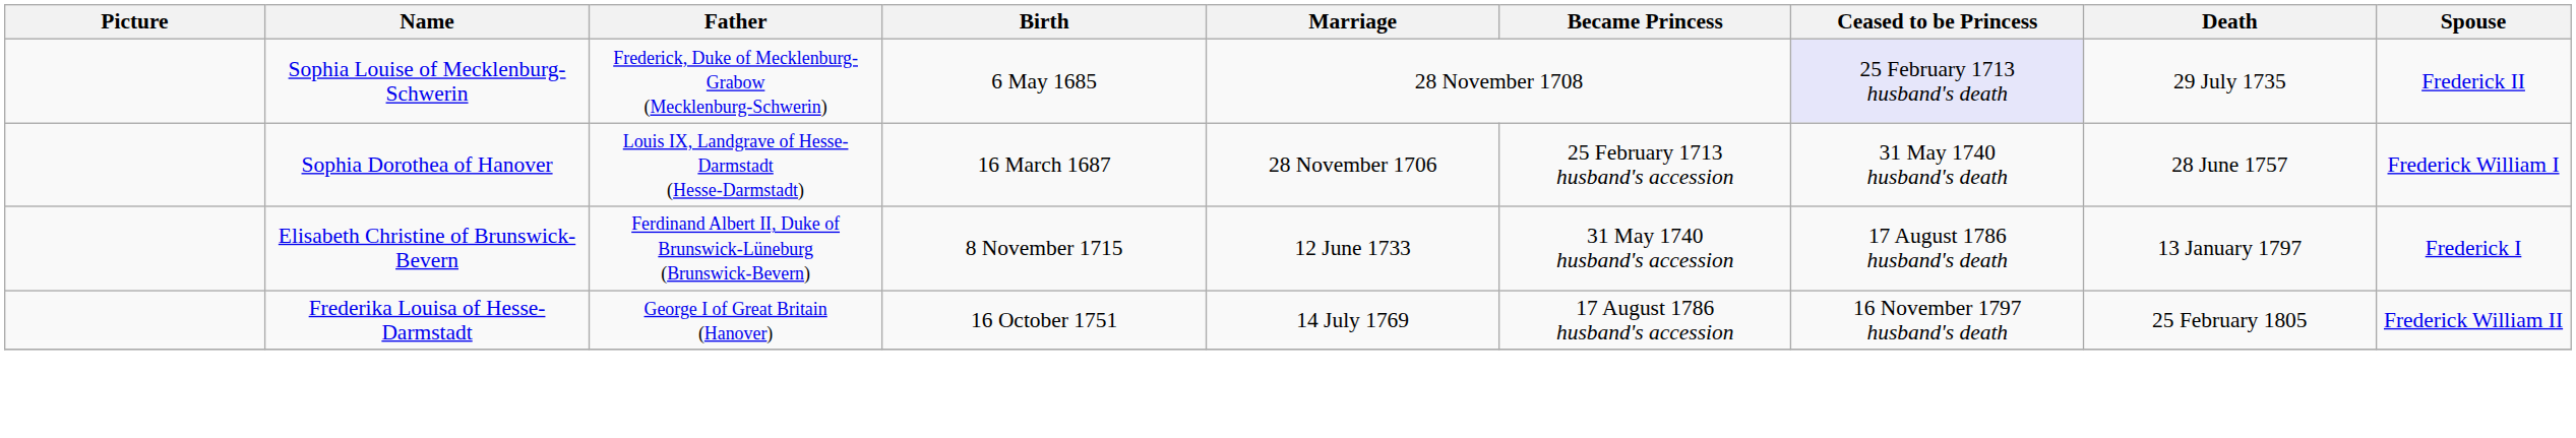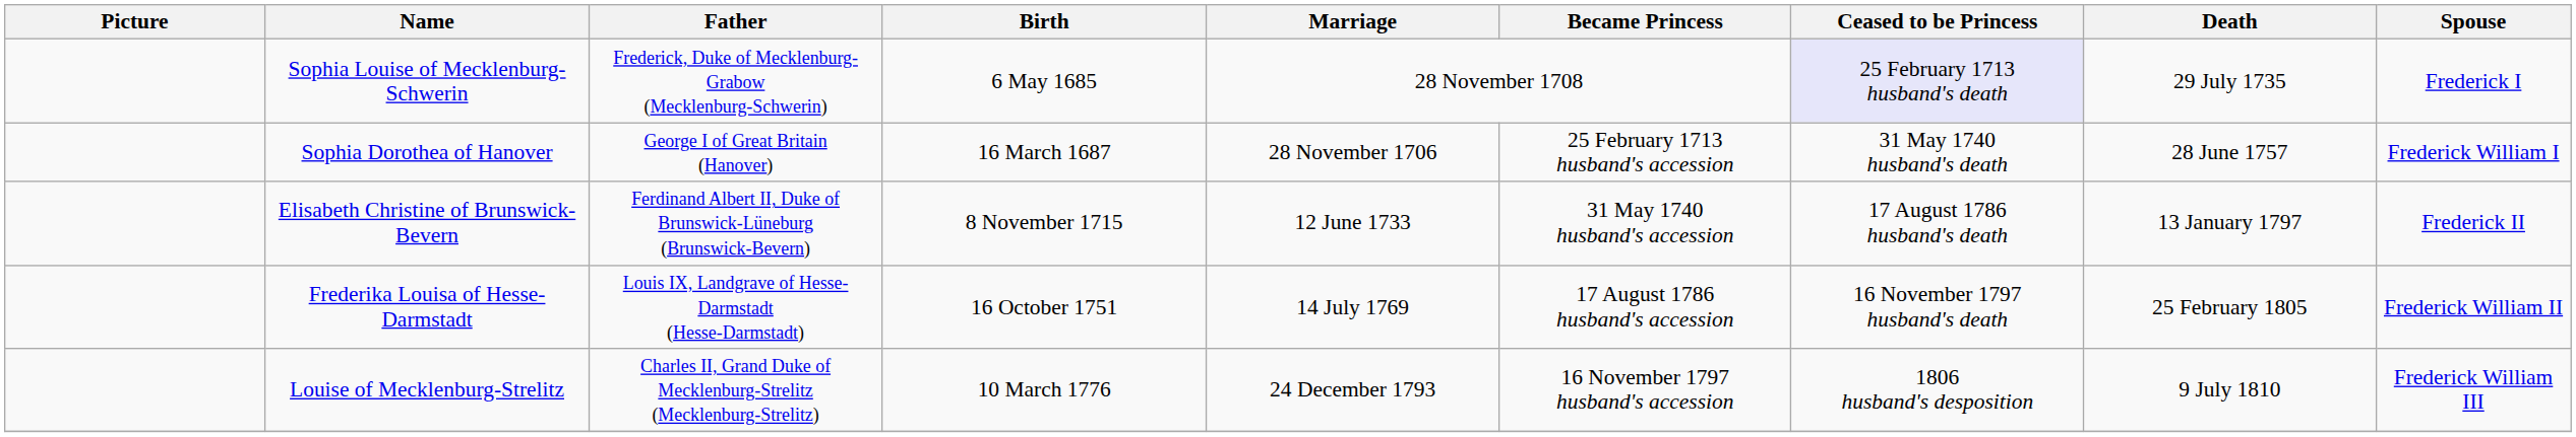Sophia Louise of Mecklenburg-Schwerin | Spouse: Frederick II -> Frederick I
Sophia Dorothea of Hanover | Father: Louis IX, Landgrave of Hesse-Darmstadt (Hesse-Darmstadt) -> George I of Great Britain (Hanover)
Elisabeth Christine of Brunswick-Bevern | Spouse: Frederick I -> Frederick II
Frederika Louisa of Hesse-Darmstadt | Father: George I of Great Britain (Hanover) -> Louis IX, Landgrave of Hesse-Darmstadt (Hesse-Darmstadt)
+ row: Louise of Mecklenburg-Strelitz | Charles II, Grand Duke of Mecklenburg-Strelitz (Mecklenburg-Strelitz) | 10 March 1776 | 24 December 1793 | 16 November 1797 husband's accession | 1806 husband's desposition | 9 July 1810 | Frederick William III
